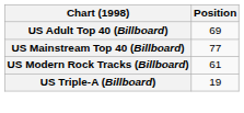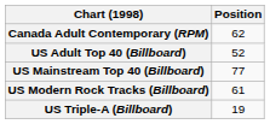+ row: Canada Adult Contemporary (RPM) | 62
US Adult Top 40 (Billboard) | Position: 69 -> 52
